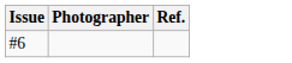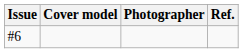+ column: Cover model
